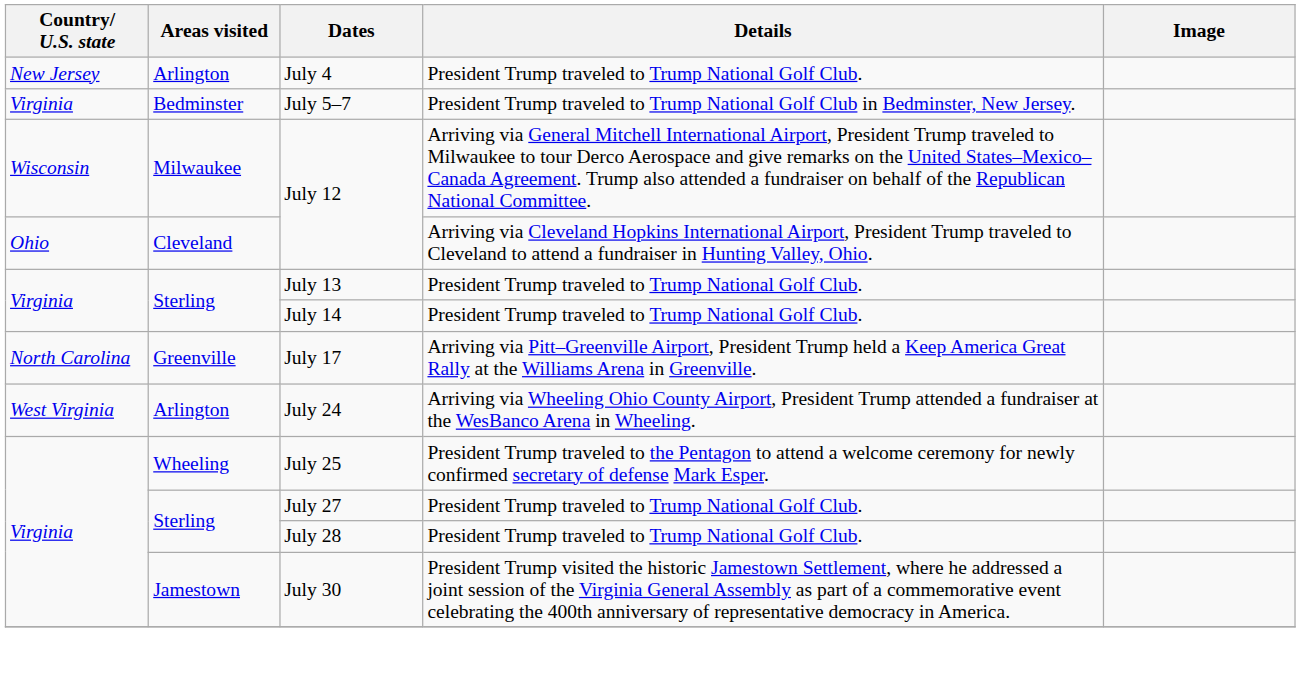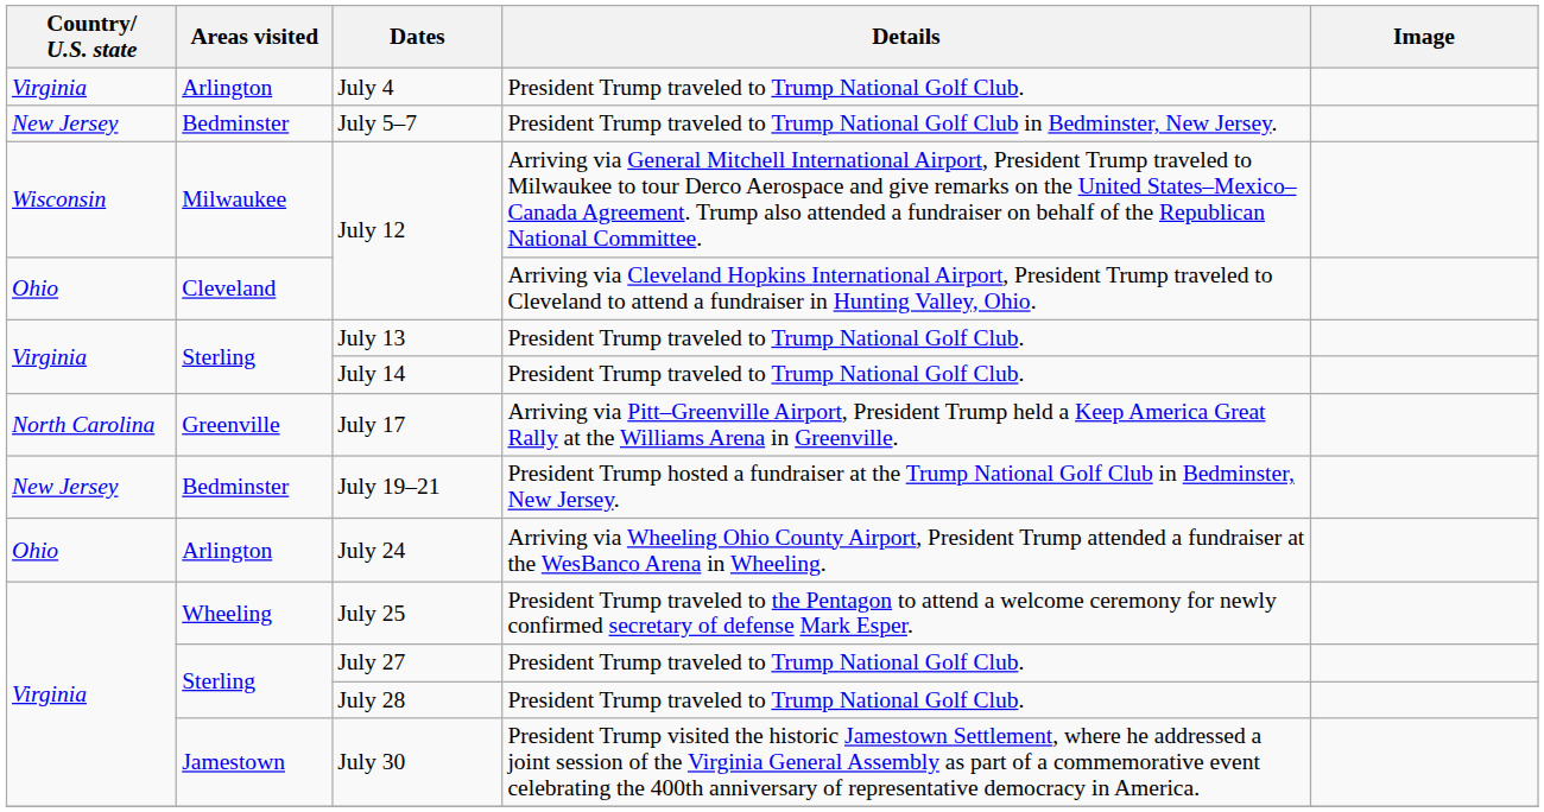July 4 | Country/ U.S. state: New Jersey -> Virginia
July 5–7 | Country/ U.S. state: Virginia -> New Jersey
+ row: New Jersey | Bedminster | July 19–21 | President Trump hosted a fundraiser at the Trump National Golf Club in Bedminster, New Jersey.
July 24 | Country/ U.S. state: West Virginia -> Ohio
